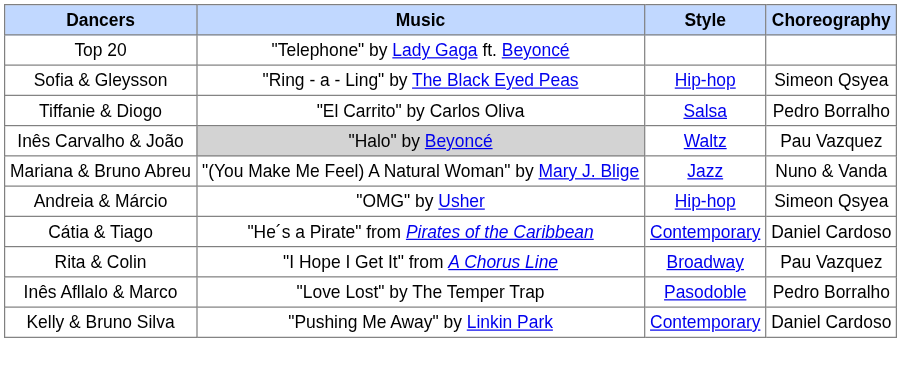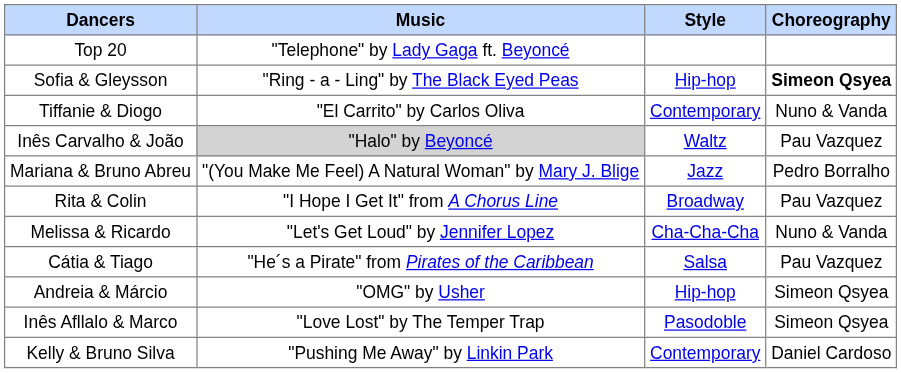Sofia & Gleysson | Choreography: normal -> bold
Tiffanie & Diogo | Style: Salsa -> Contemporary
Tiffanie & Diogo | Choreography: Pedro Borralho -> Nuno & Vanda
Mariana & Bruno Abreu | Choreography: Nuno & Vanda -> Pedro Borralho
rows swapped: Rita & Colin <-> Andreia & Márcio
+ row: Melissa & Ricardo | "Let's Get Loud" by Jennifer Lopez | Cha-Cha-Cha | Nuno & Vanda
Cátia & Tiago | Style: Contemporary -> Salsa
Cátia & Tiago | Choreography: Daniel Cardoso -> Pau Vazquez
Inês Afllalo & Marco | Choreography: Pedro Borralho -> Simeon Qsyea
